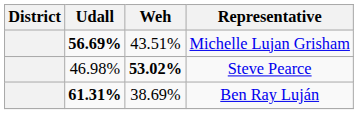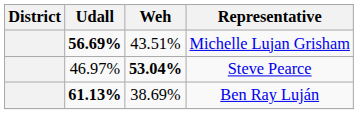Steve Pearce | Udall: 46.98% -> 46.97%
Steve Pearce | Weh: 53.02% -> 53.04%
Ben Ray Luján | Udall: 61.31% -> 61.13%
